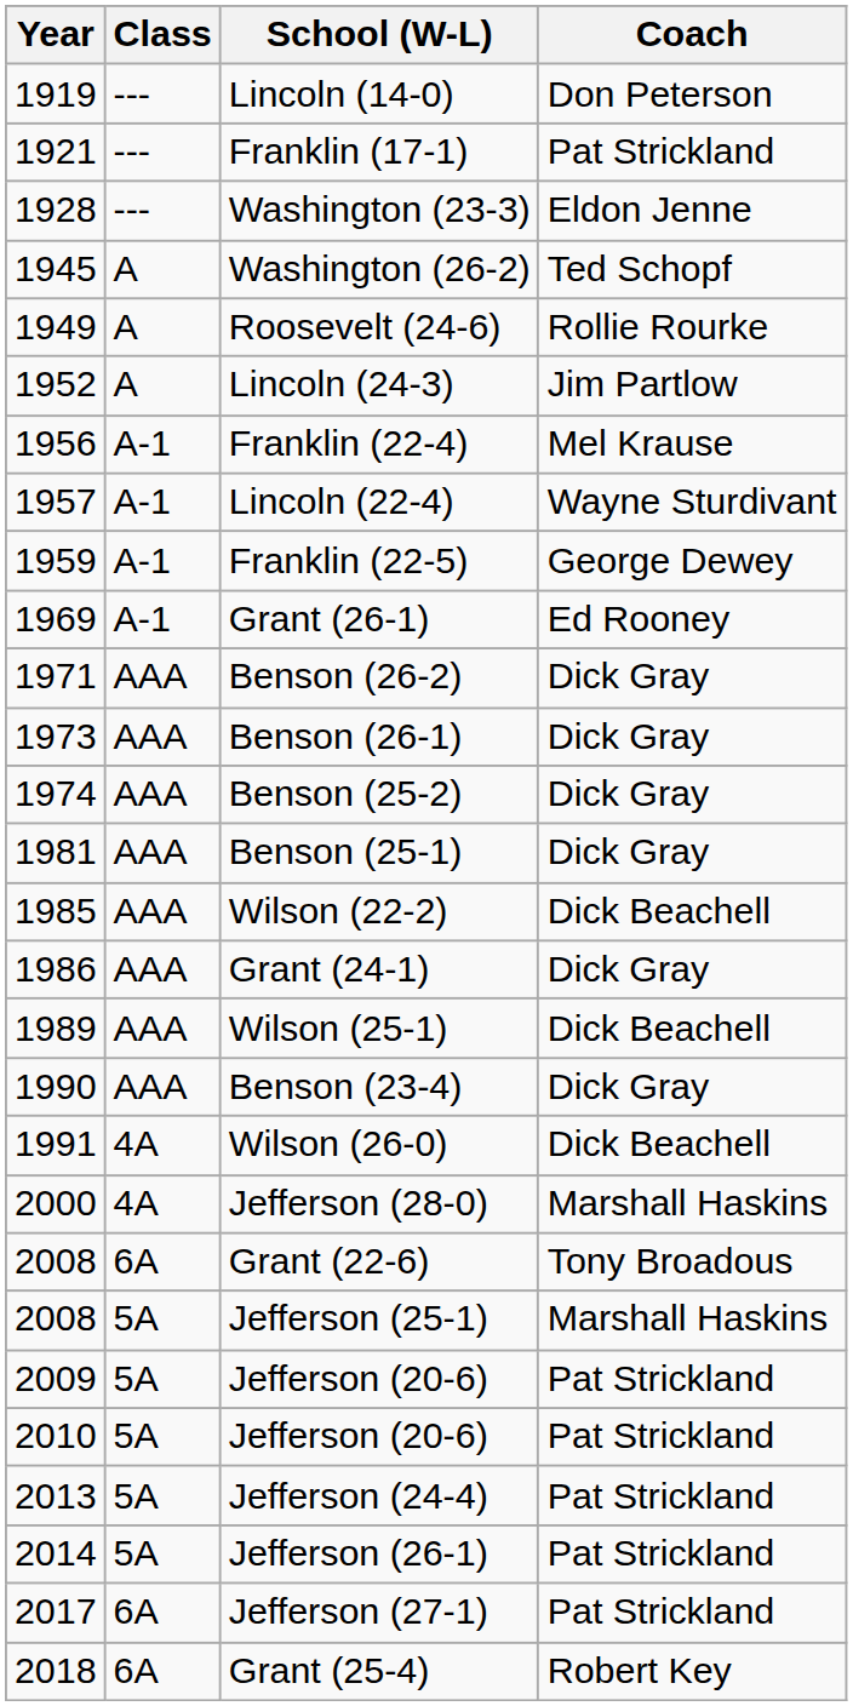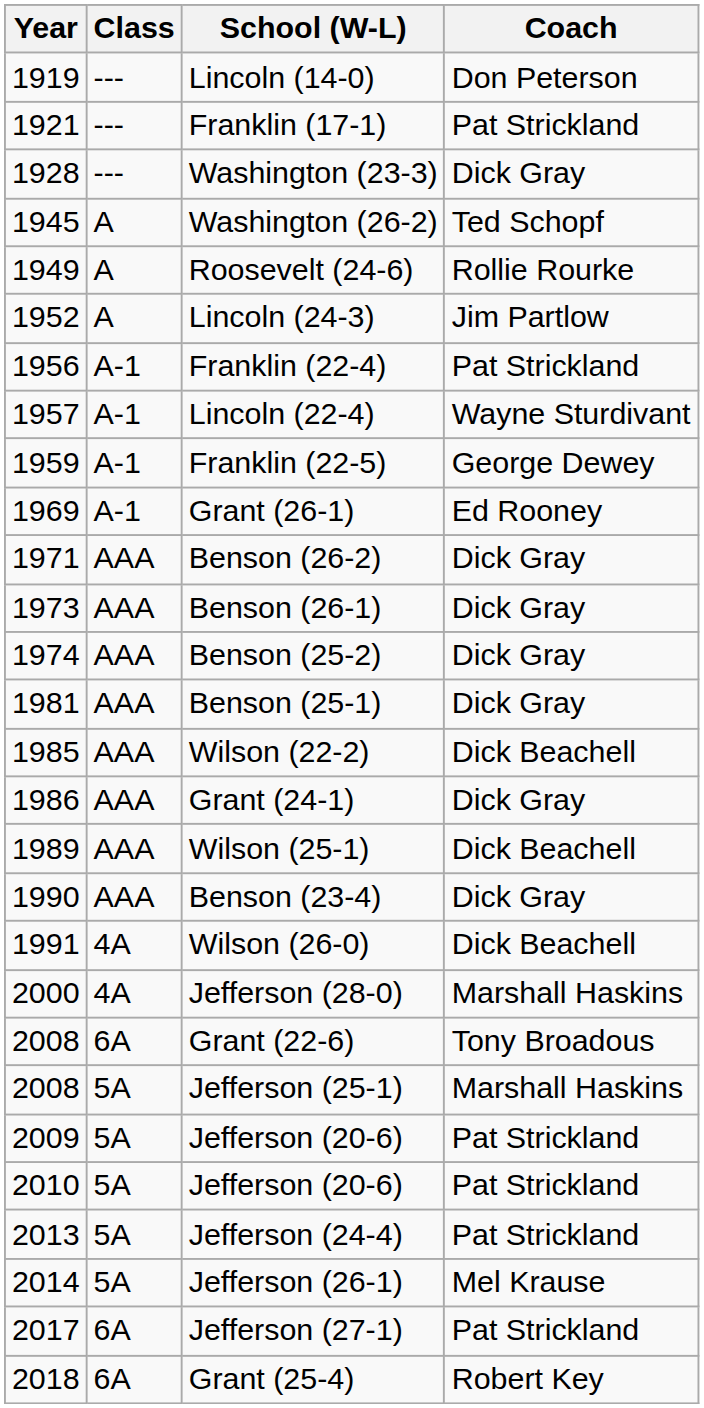Washington (23-3) | Coach: Eldon Jenne -> Dick Gray
Franklin (22-4) | Coach: Mel Krause -> Pat Strickland
Jefferson (26-1) | Coach: Pat Strickland -> Mel Krause
